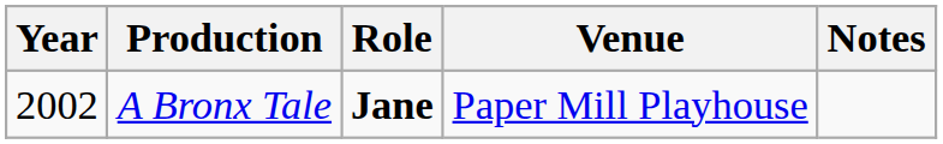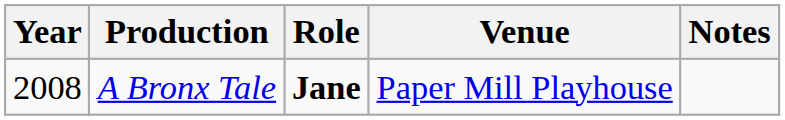A Bronx Tale | Year: 2002 -> 2008
